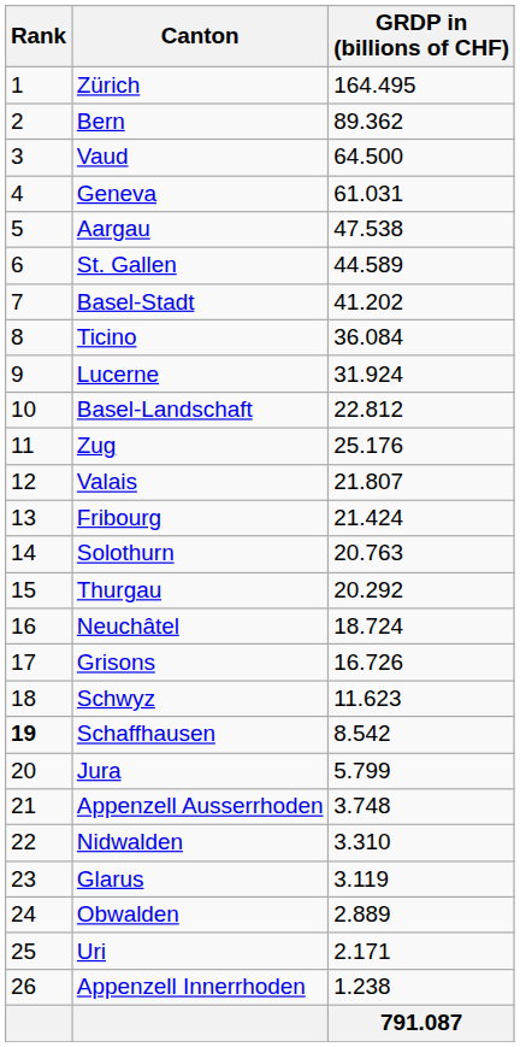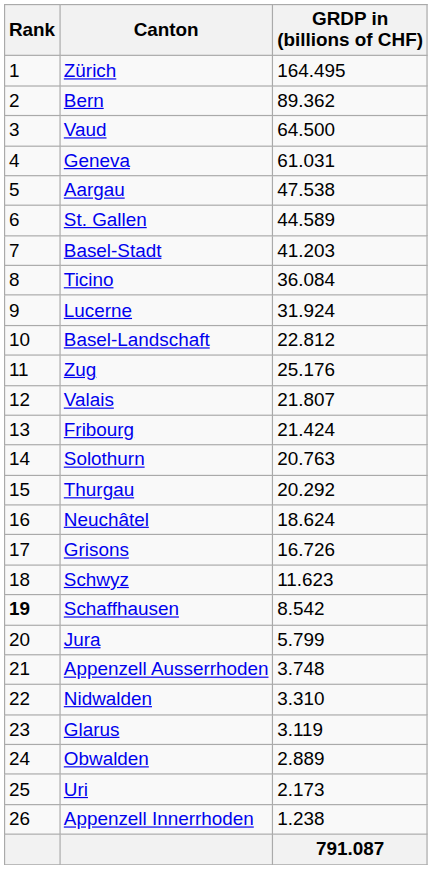Basel-Stadt | GRDP in (billions of CHF): 41.202 -> 41.203
Neuchâtel | GRDP in (billions of CHF): 18.724 -> 18.624
Uri | GRDP in (billions of CHF): 2.171 -> 2.173
